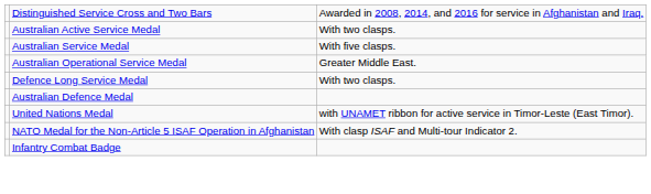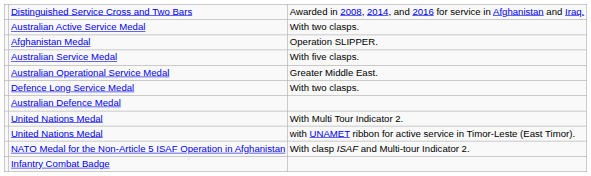+ row: Afghanistan Medal | Operation SLIPPER.
+ row: United Nations Medal | With Multi Tour Indicator 2.
